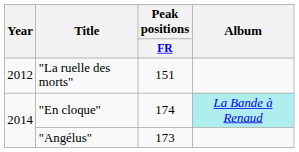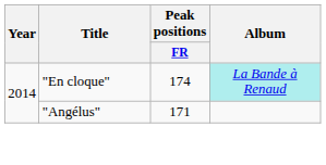- row: 2012 | "La ruelle des morts" | 151
"Angélus" | Peak positions / FR: 173 -> 171
